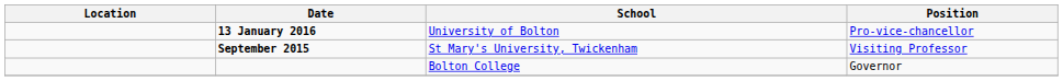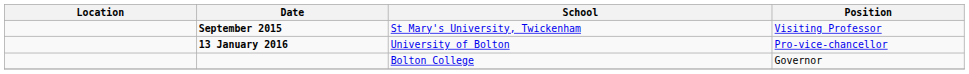rows swapped: September 2015 <-> 13 January 2016
